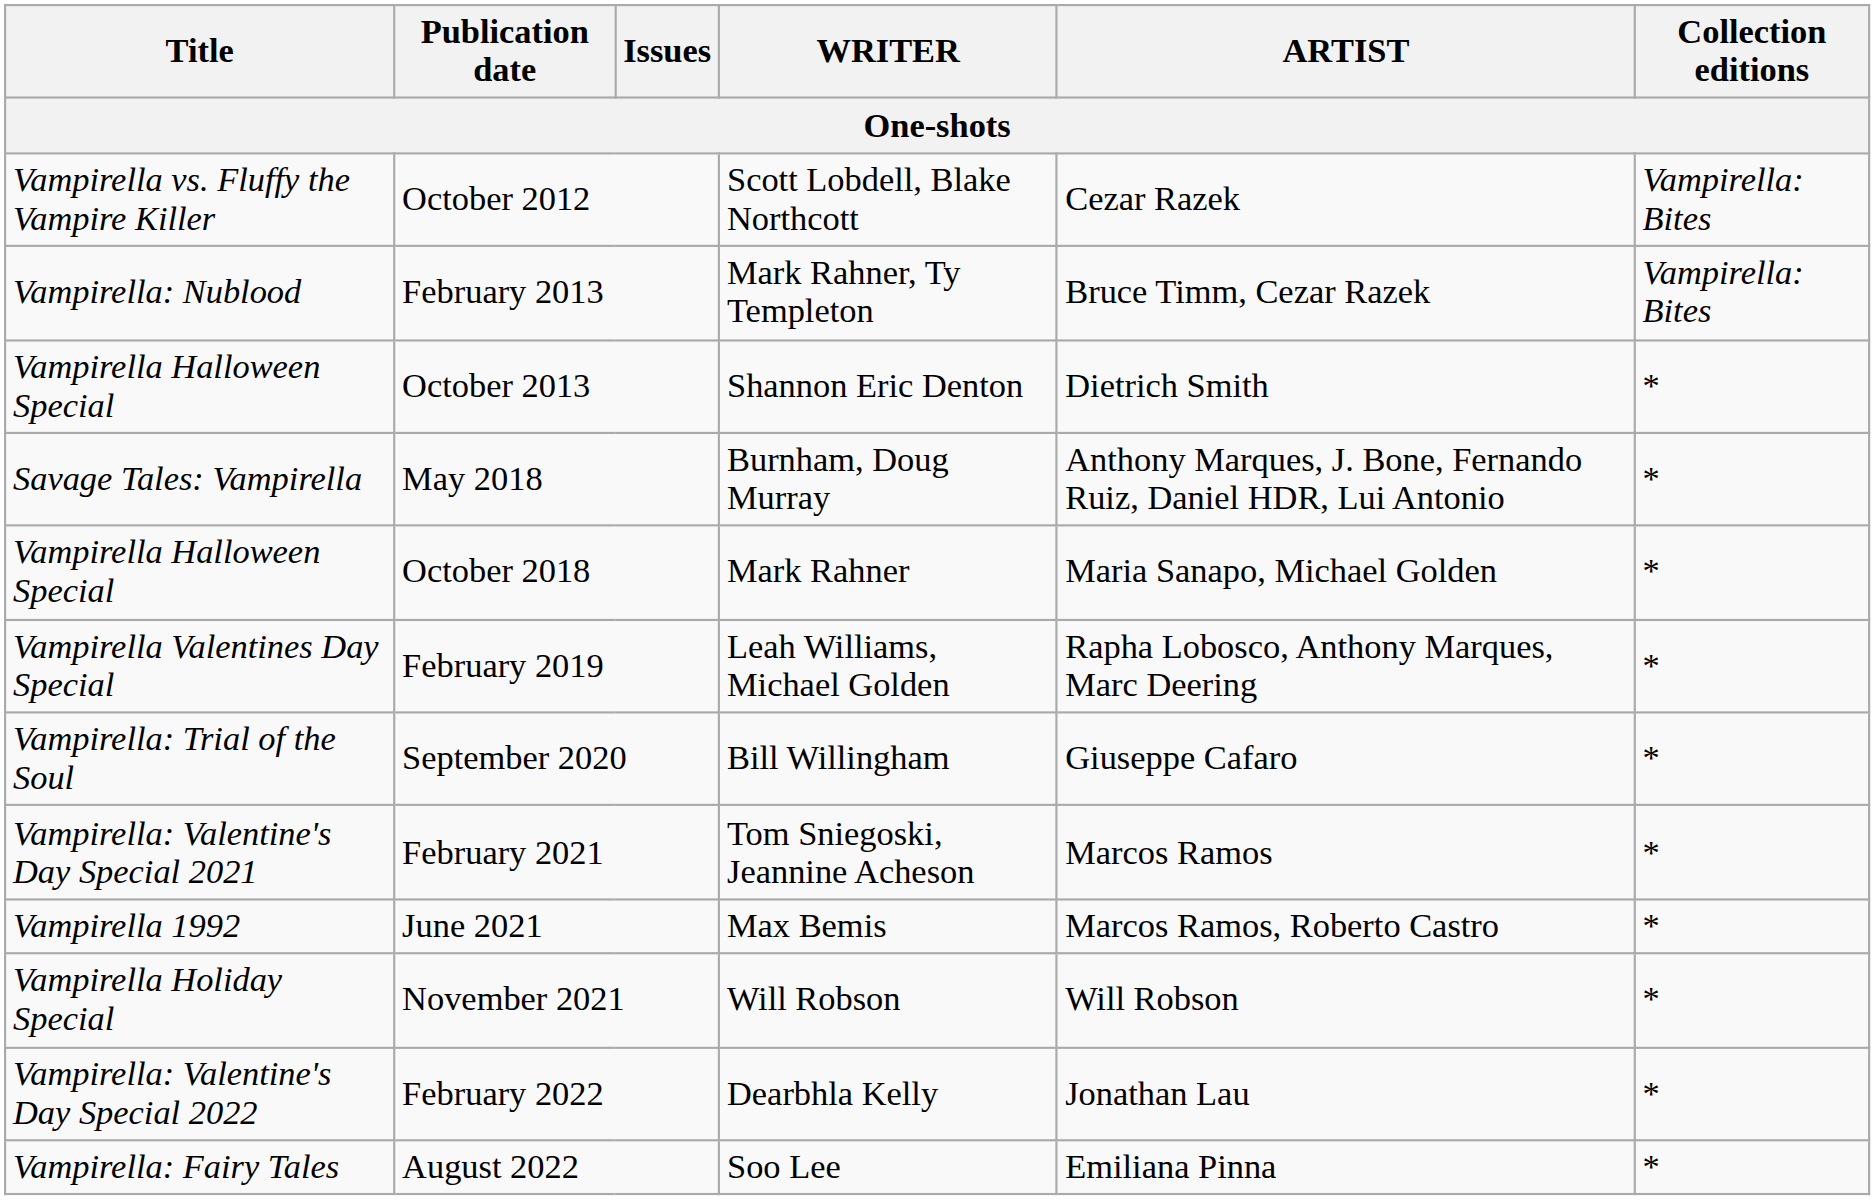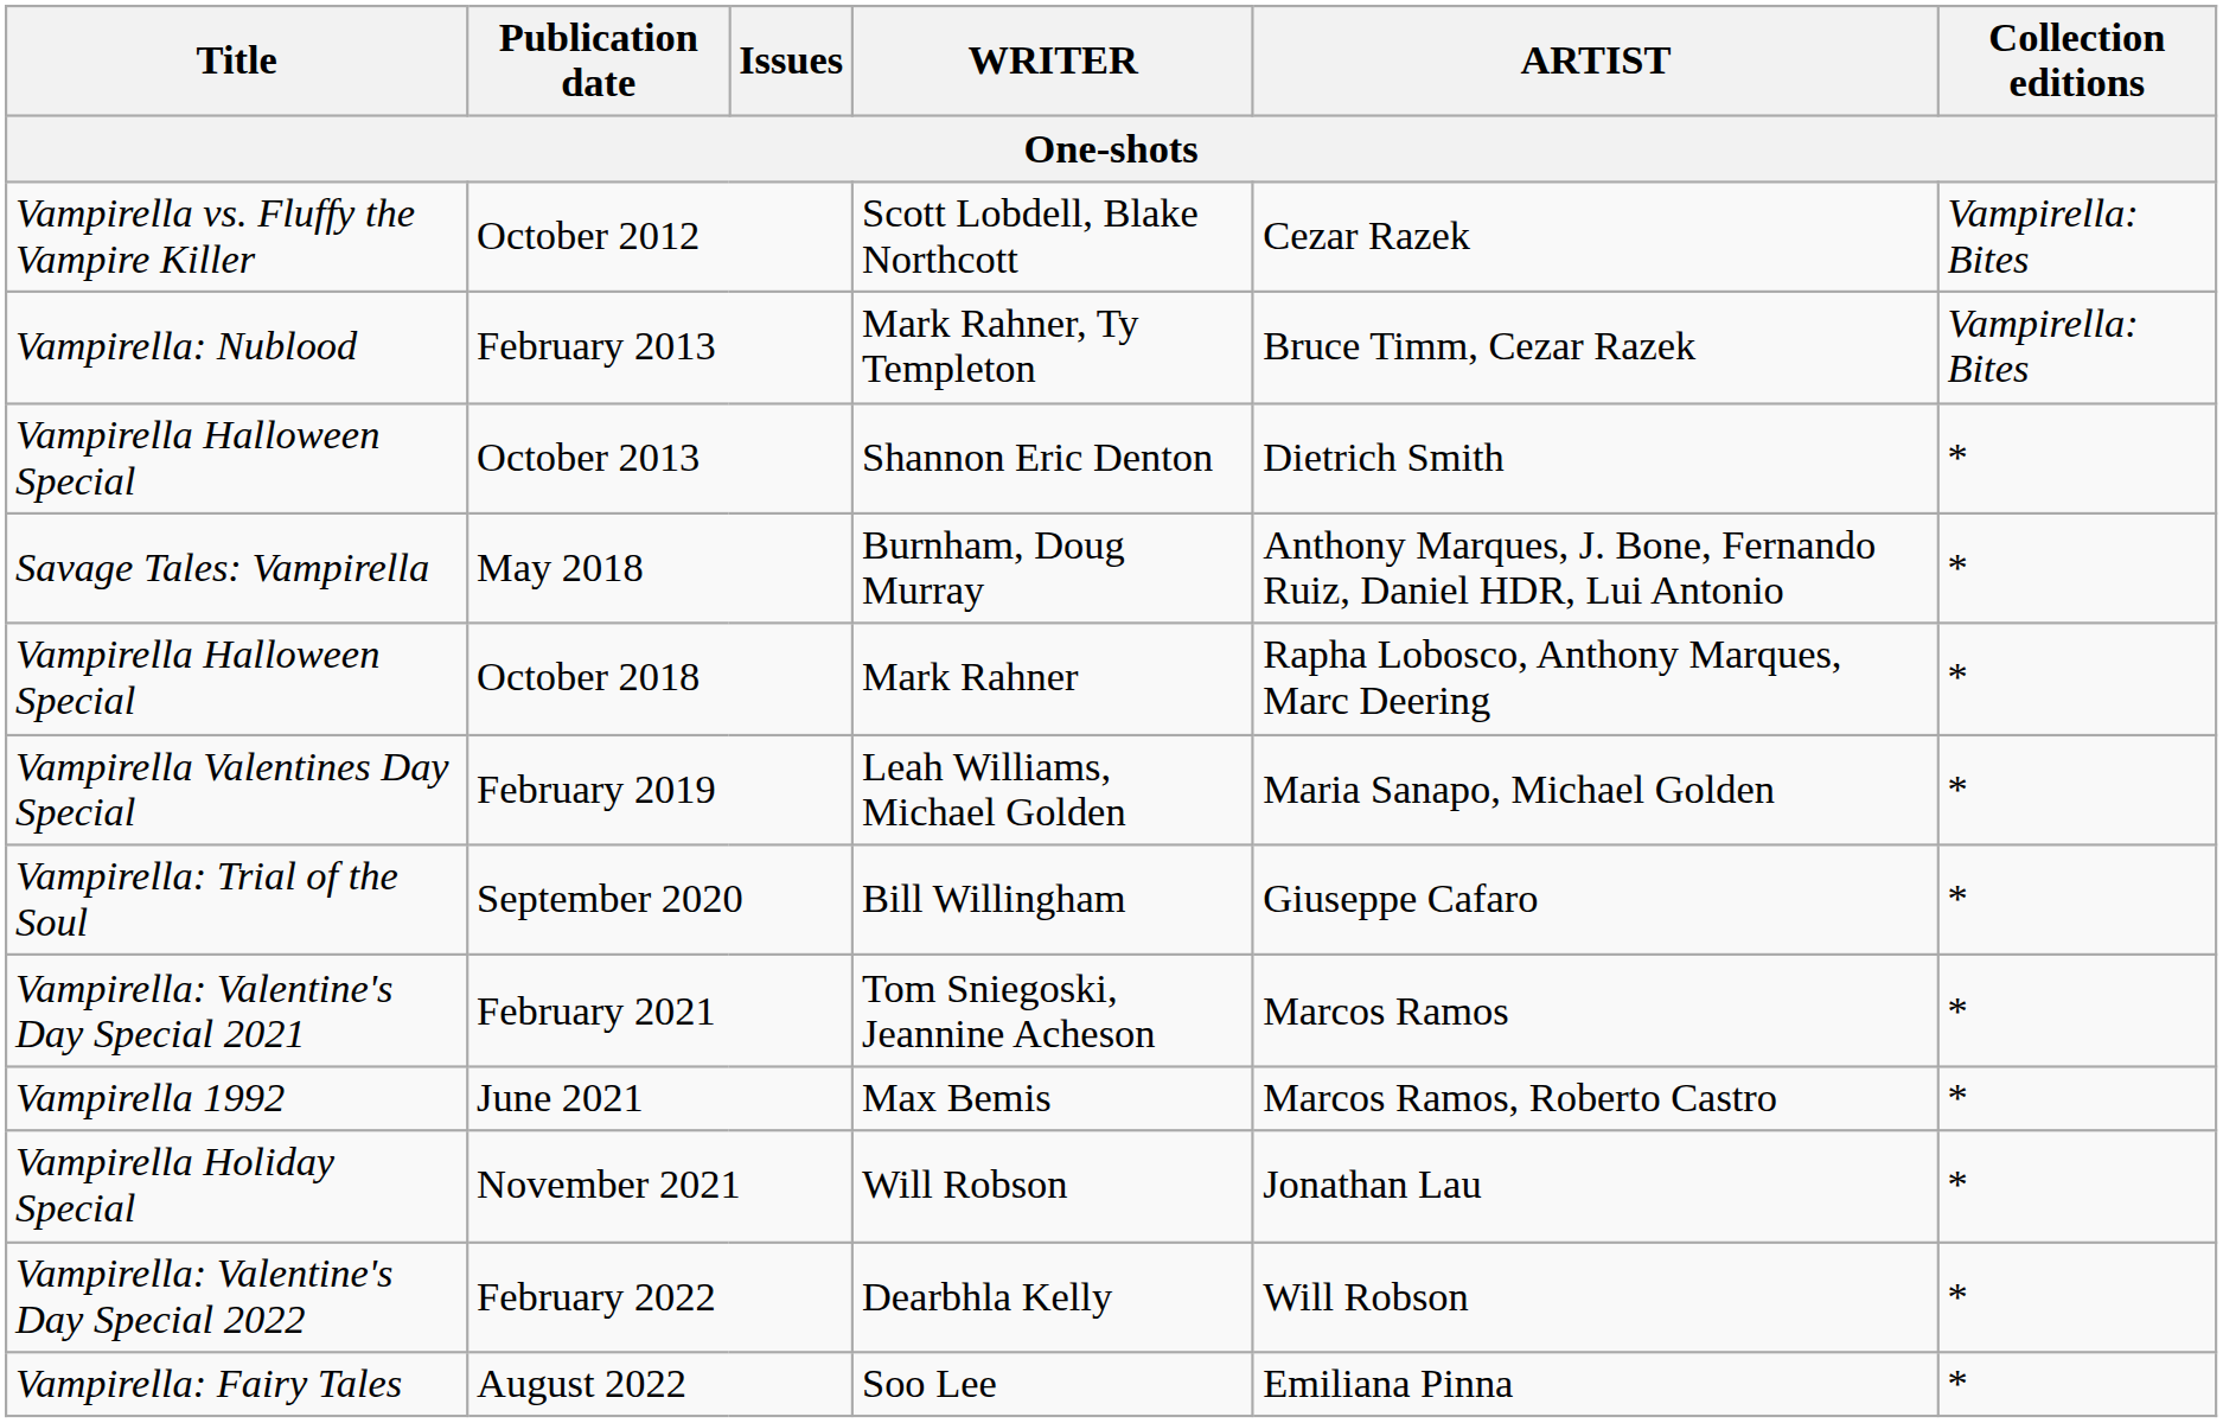October 2018 | ARTIST: Maria Sanapo, Michael Golden -> Rapha Lobosco, Anthony Marques, Marc Deering
February 2019 | ARTIST: Rapha Lobosco, Anthony Marques, Marc Deering -> Maria Sanapo, Michael Golden
November 2021 | ARTIST: Will Robson -> Jonathan Lau
February 2022 | ARTIST: Jonathan Lau -> Will Robson
